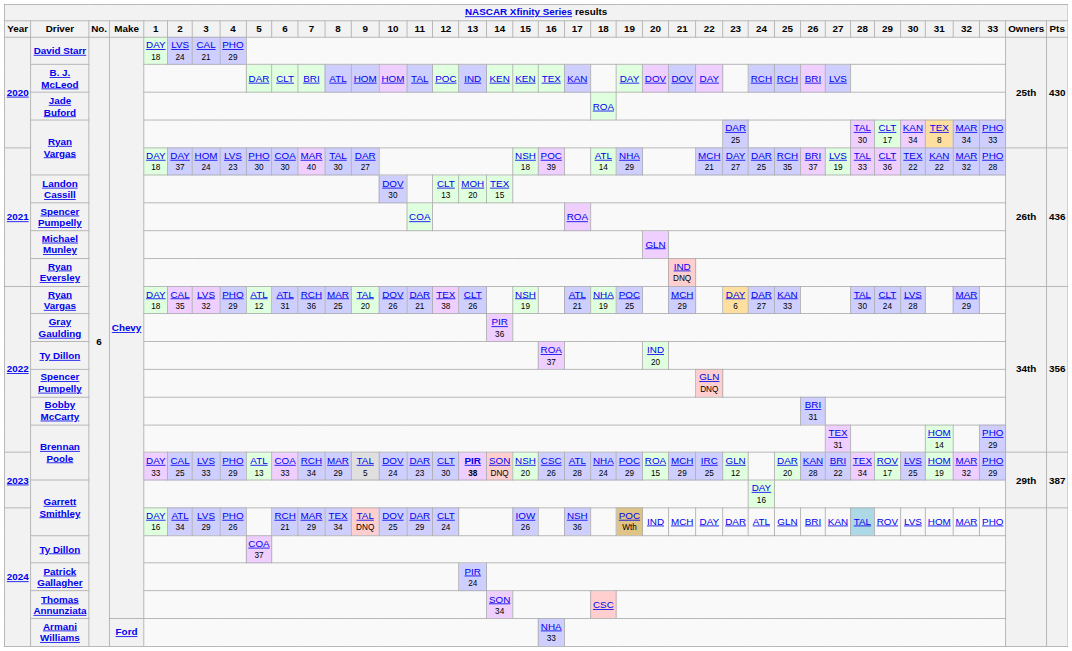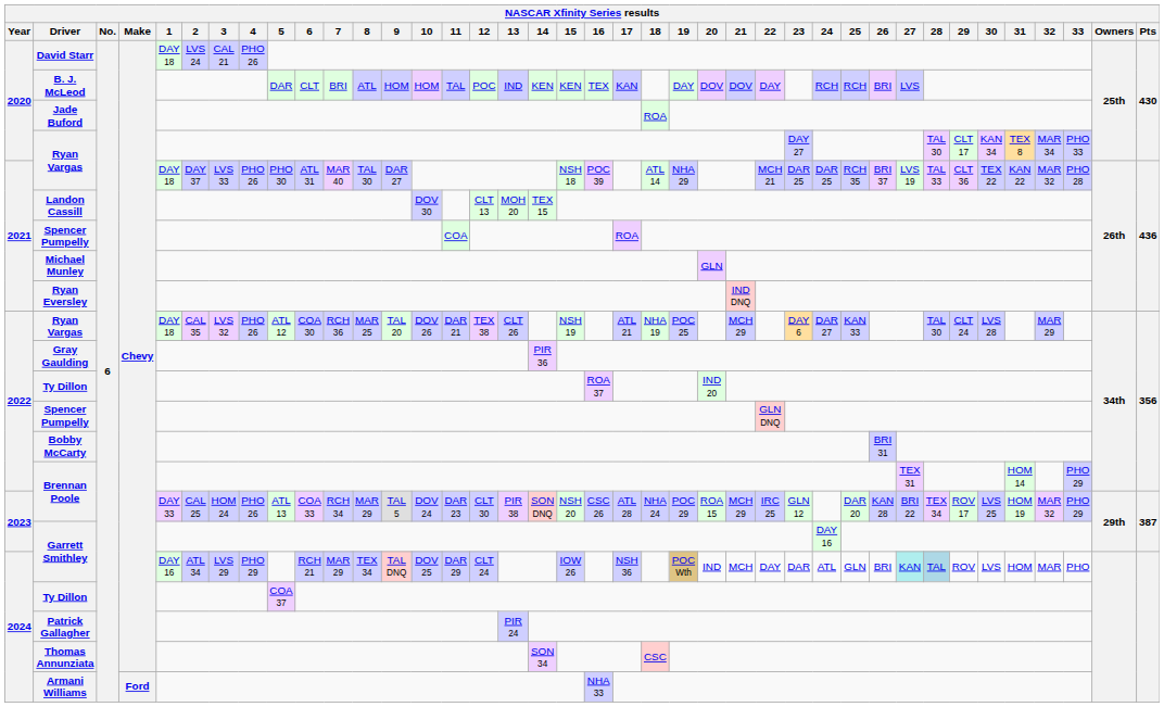David Starr | 4: PHO 29 -> PHO 26
2020 / Ryan Vargas | 23: DAR 25 -> DAY 27
2021 / Ryan Vargas | 3: HOM 24 -> LVS 33
2021 / Ryan Vargas | 4: LVS 23 -> PHO 26
2021 / Ryan Vargas | 6: COA 30 -> ATL 31
2021 / Ryan Vargas | 23: DAY 27 -> DAR 25
2022 / Ryan Vargas | 4: PHO 29 -> PHO 26
2022 / Ryan Vargas | 6: ATL 31 -> COA 30
2023 / Brennan Poole | 3: LVS 33 -> HOM 24
2023 / Brennan Poole | 4: PHO 29 -> PHO 26
2023 / Brennan Poole | 13: bold -> normal
2024 / Garrett Smithley | 4: PHO 26 -> PHO 29
2024 / Garrett Smithley | 27: no background -> paleturquoise background
